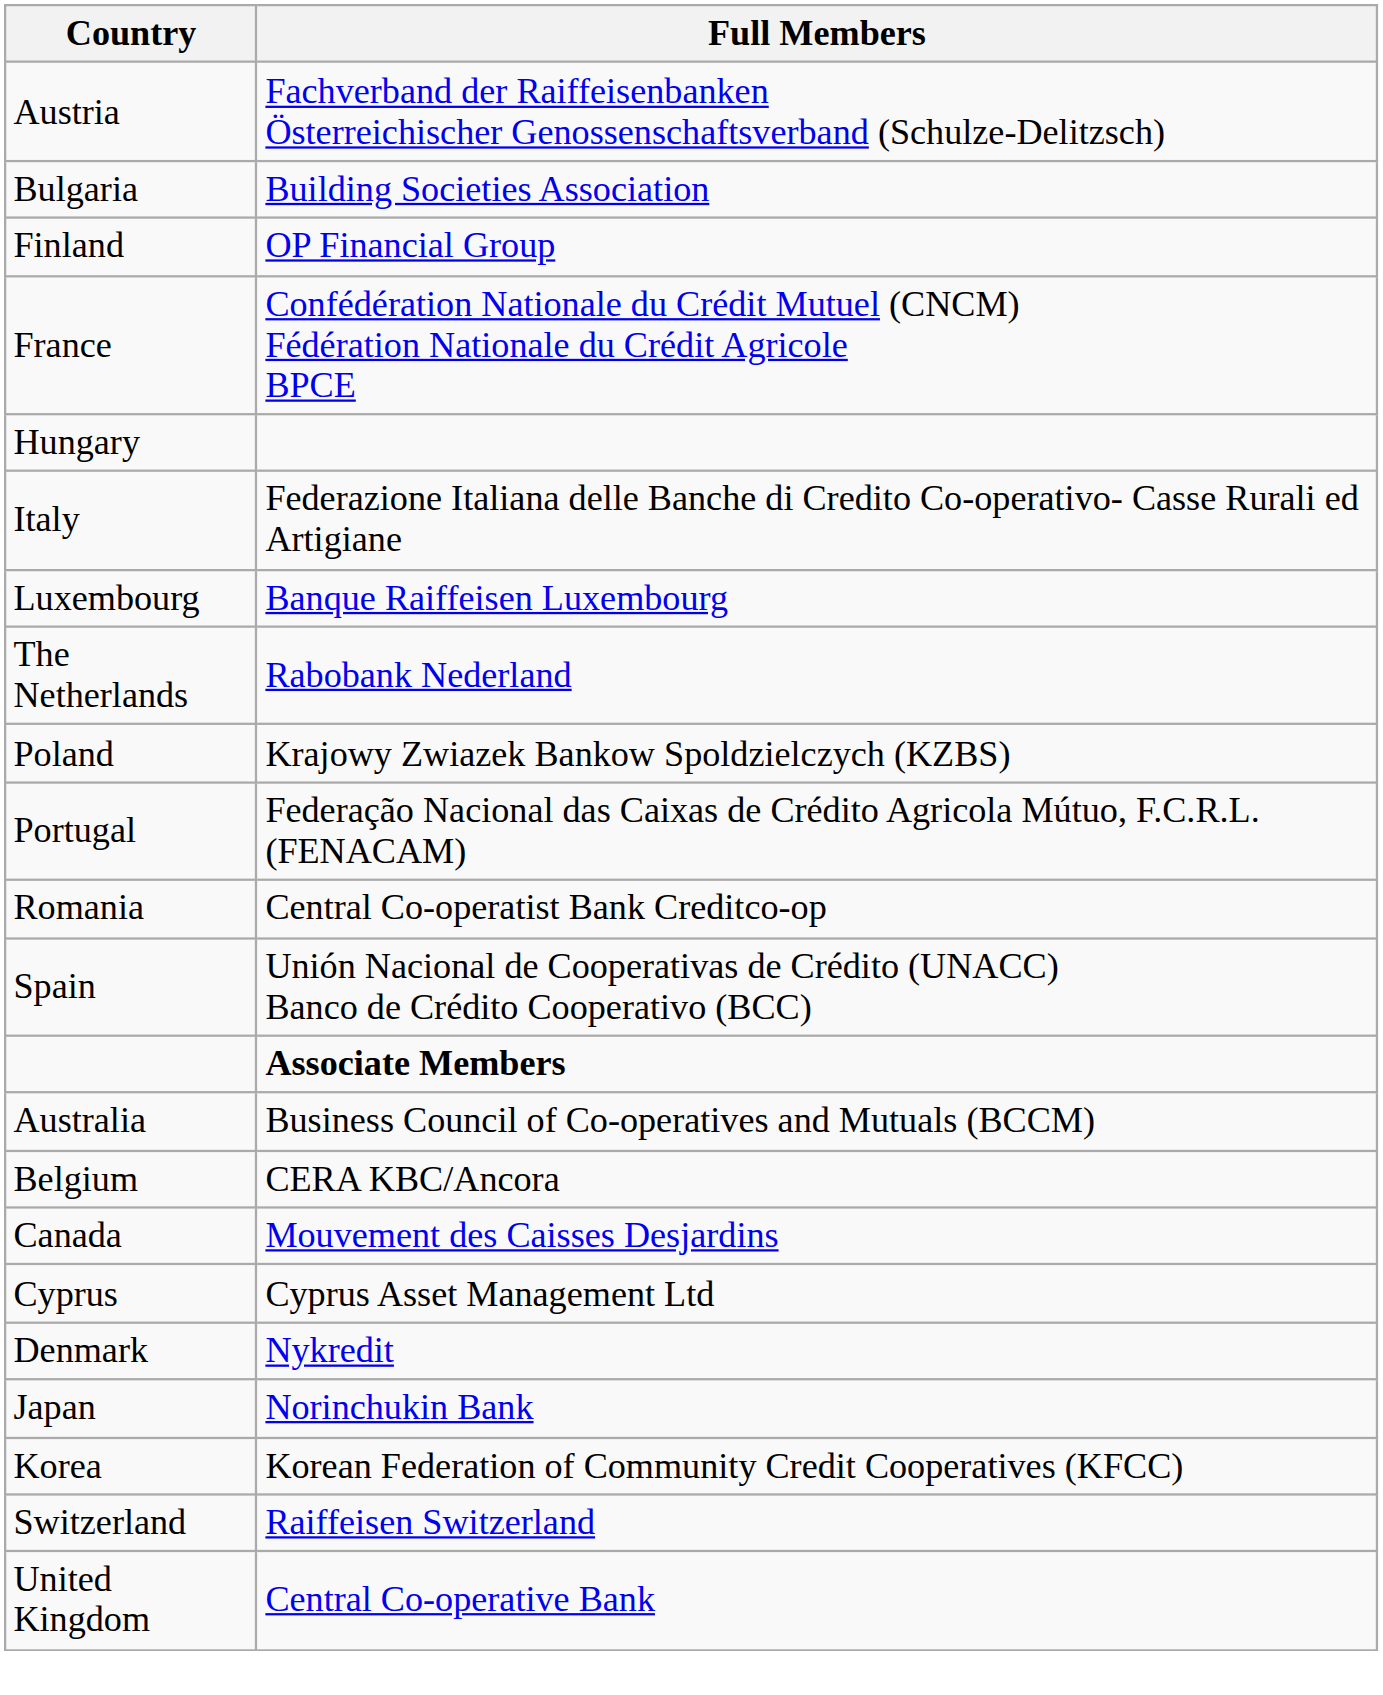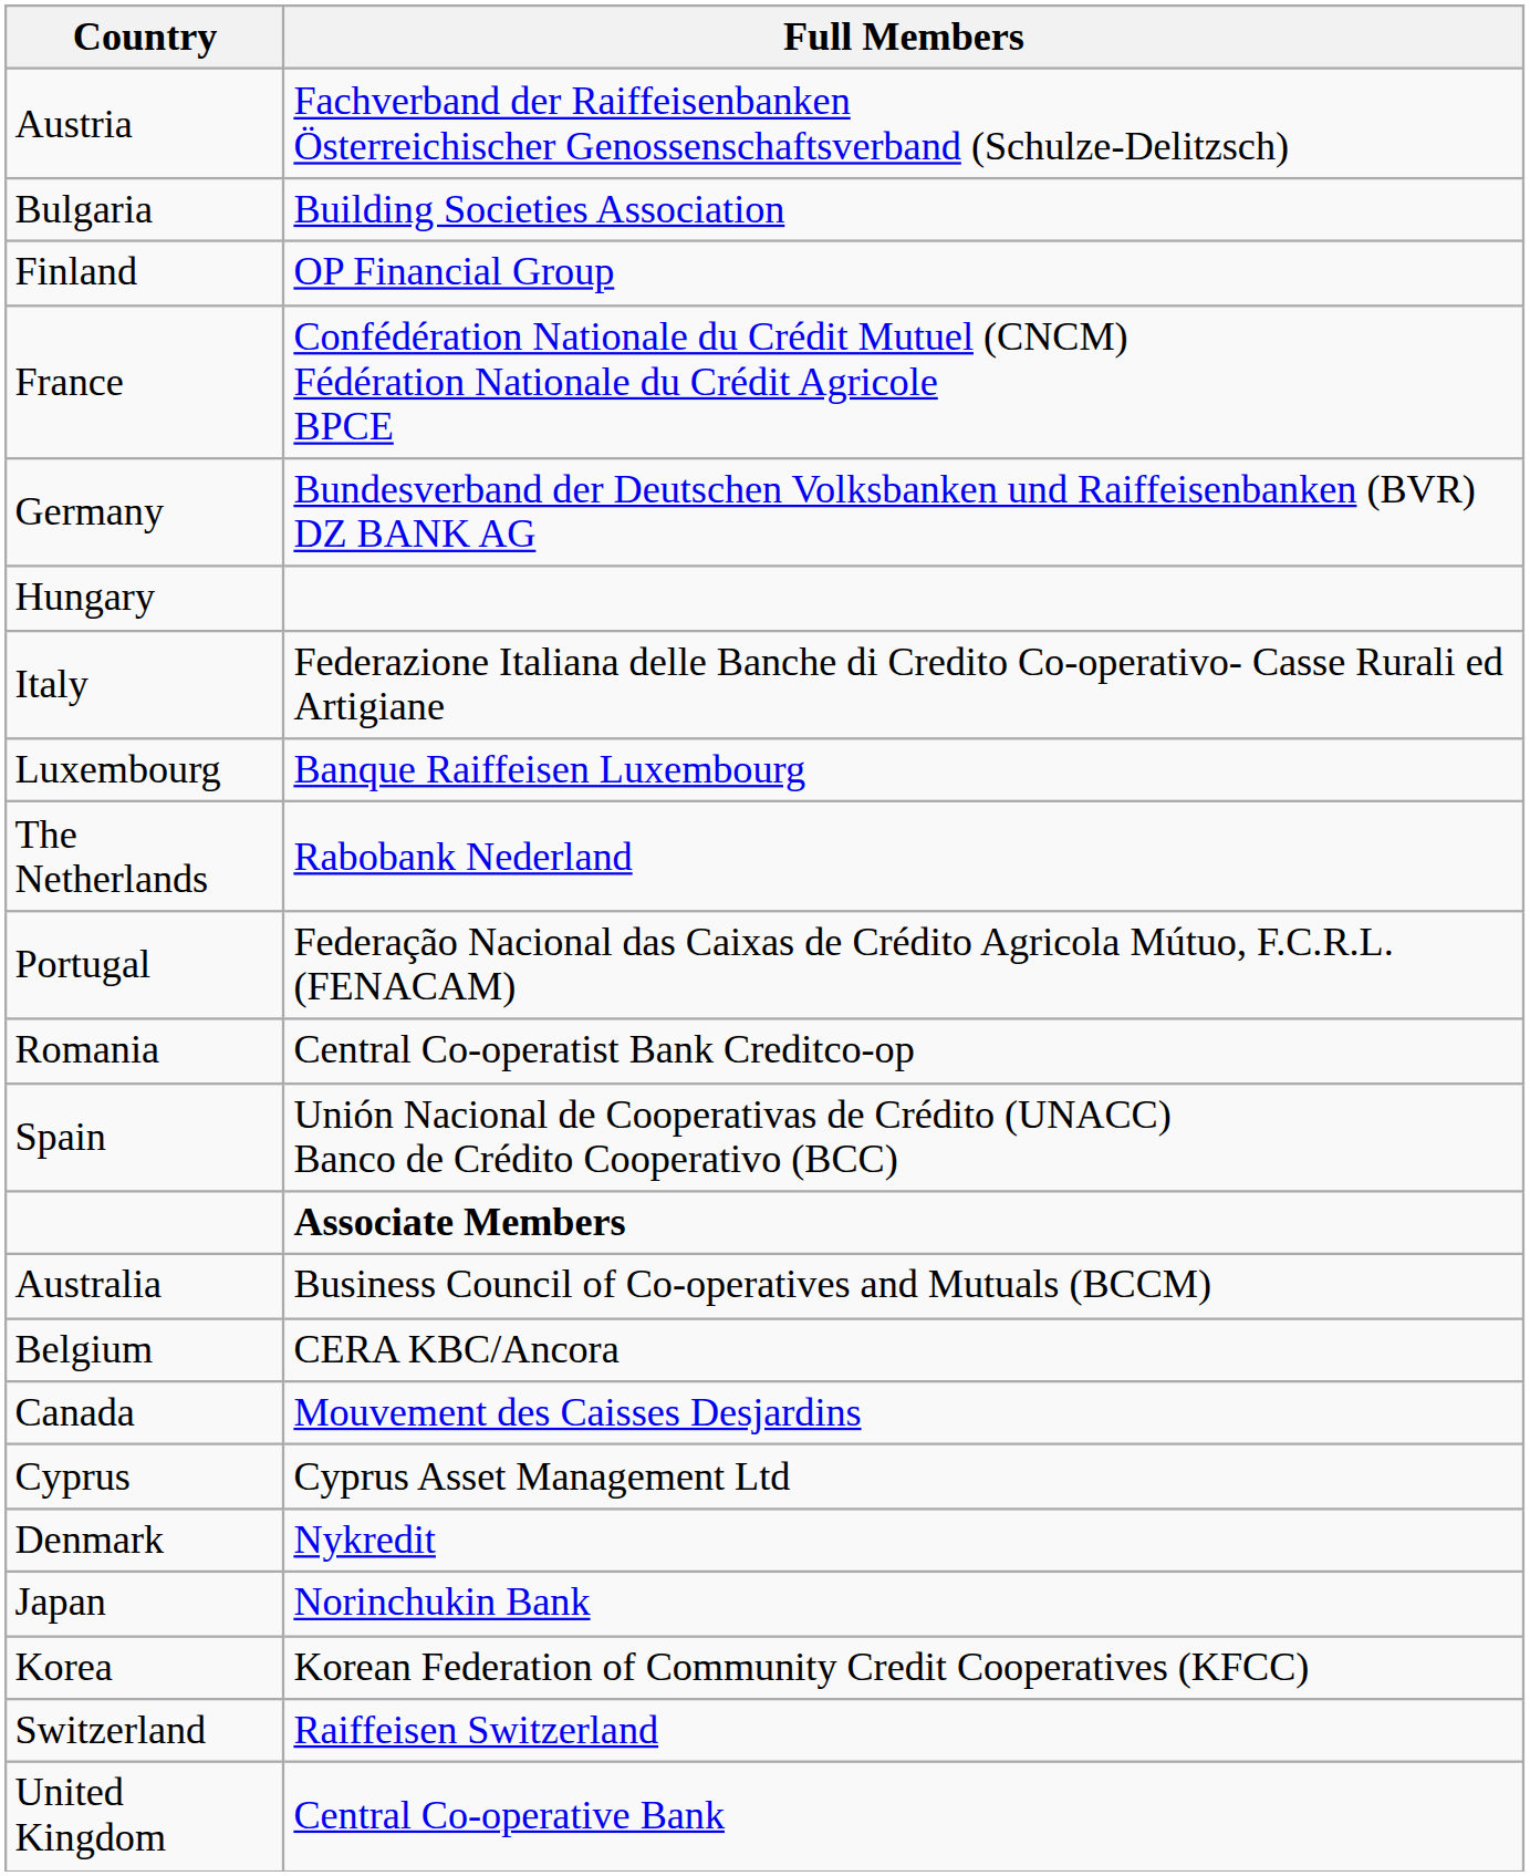+ row: Germany | Bundesverband der Deutschen Volksbanken und Raiffeisenbanken (BVR) DZ BANK AG
- row: Poland | Krajowy Zwiazek Bankow Spoldzielczych (KZBS)
